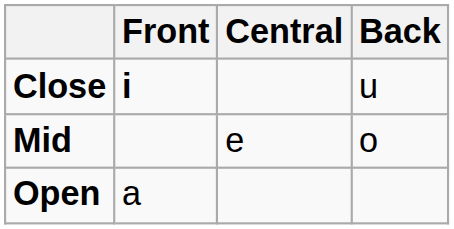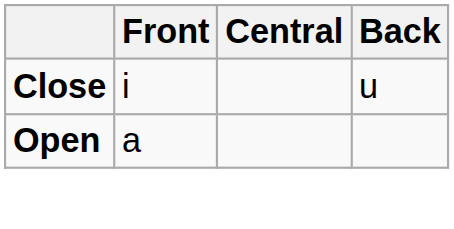Close | Front: bold -> normal
- row: Mid | e | o
